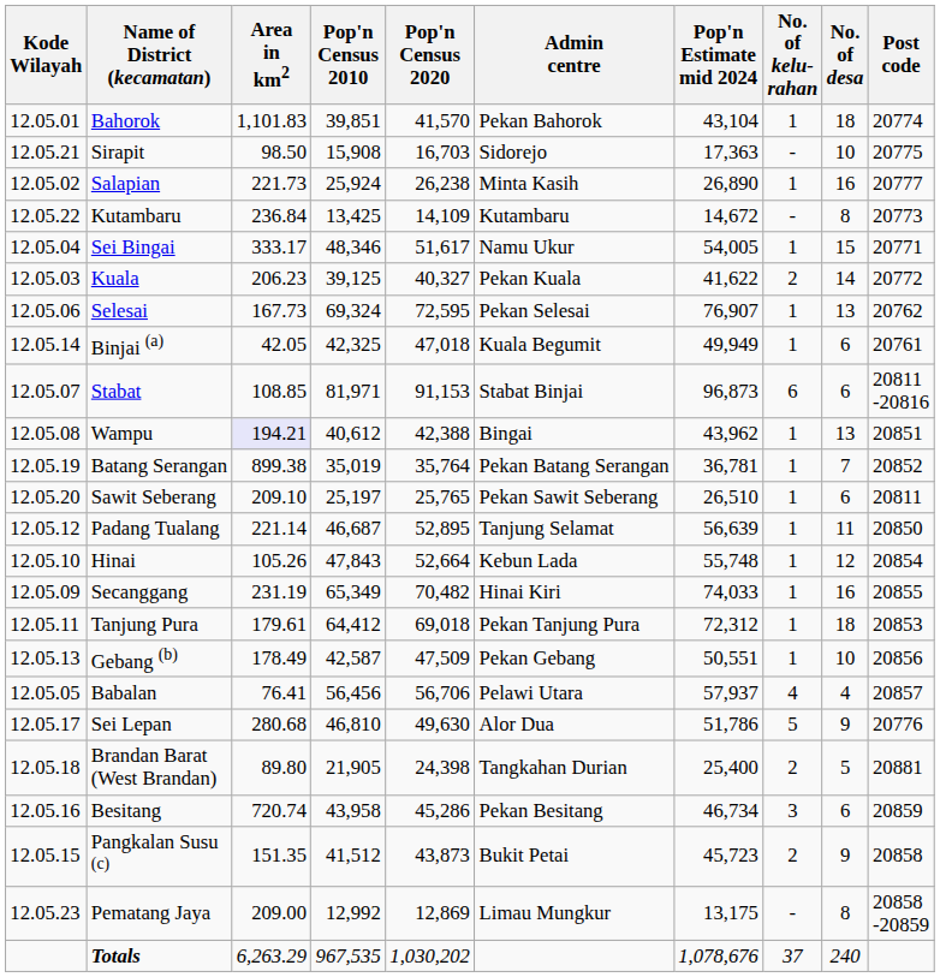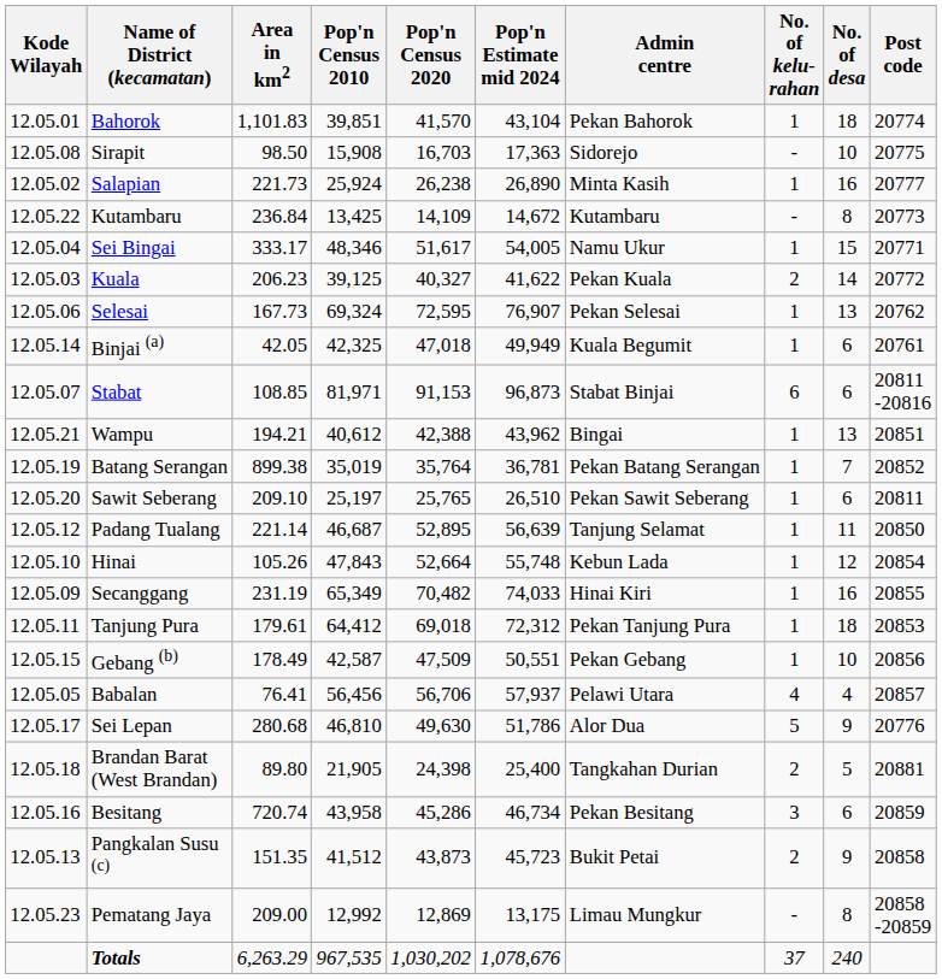columns swapped: Pop'n Estimate mid 2024 <-> Admin centre
Sirapit | Kode Wilayah: 12.05.21 -> 12.05.08
Wampu | Kode Wilayah: 12.05.08 -> 12.05.21
Wampu | Area in km2: lavender background -> no background
Gebang (b) | Kode Wilayah: 12.05.13 -> 12.05.15
Pangkalan Susu (c) | Kode Wilayah: 12.05.15 -> 12.05.13
